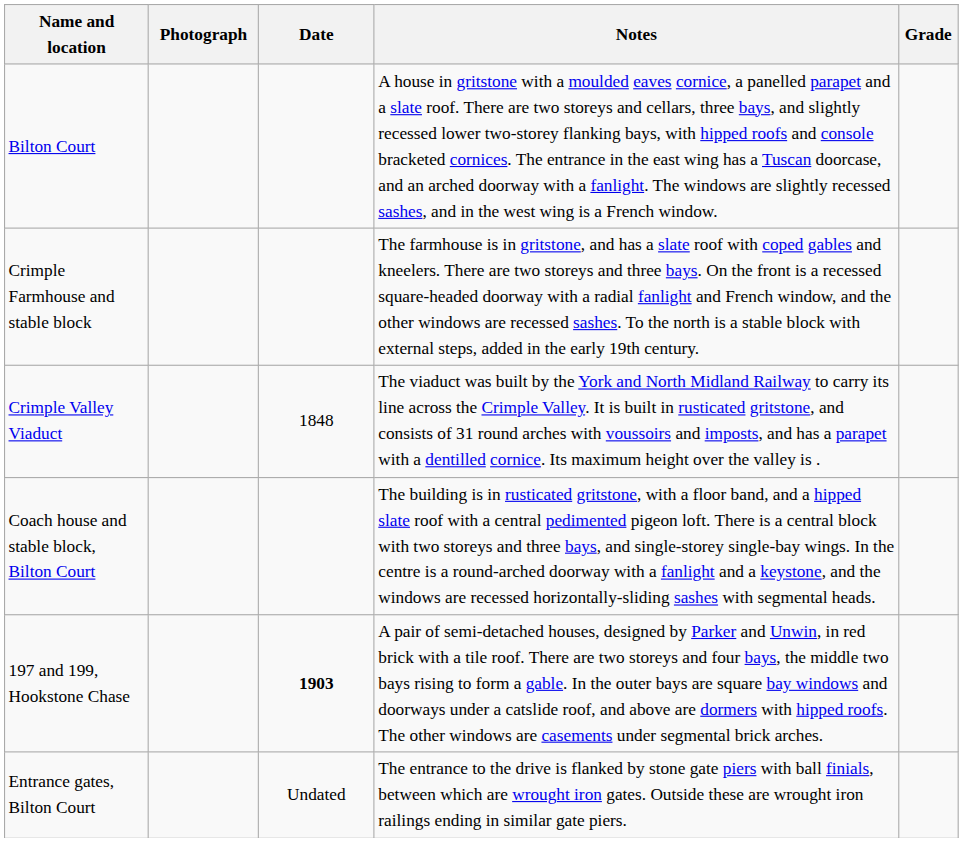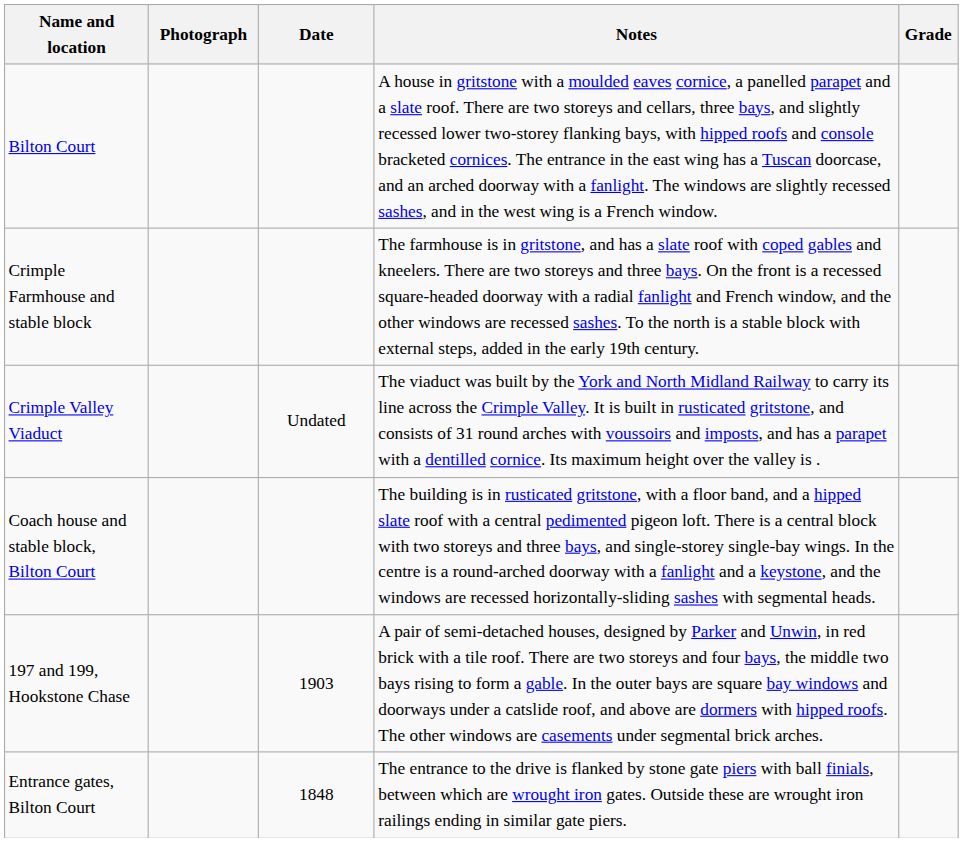Crimple Valley Viaduct | Date: 1848 -> Undated
197 and 199, Hookstone Chase | Date: bold -> normal
Entrance gates, Bilton Court | Date: Undated -> 1848
